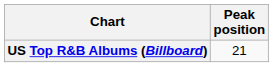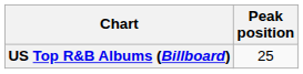US Top R&B Albums (Billboard) | Peak position: 21 -> 25
